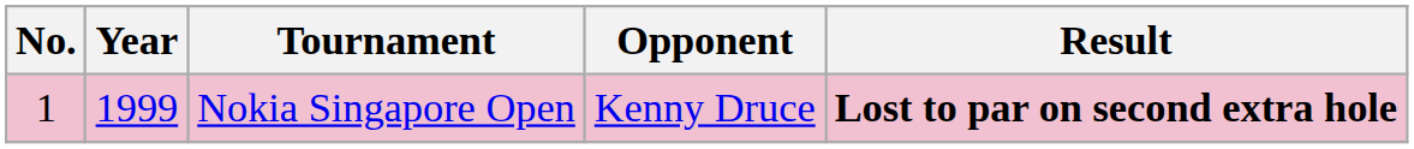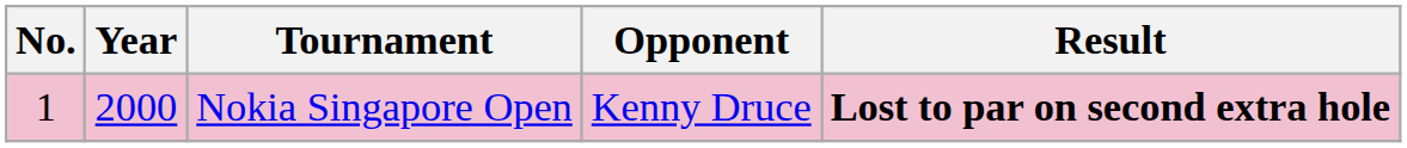Nokia Singapore Open | Year: 1999 -> 2000
